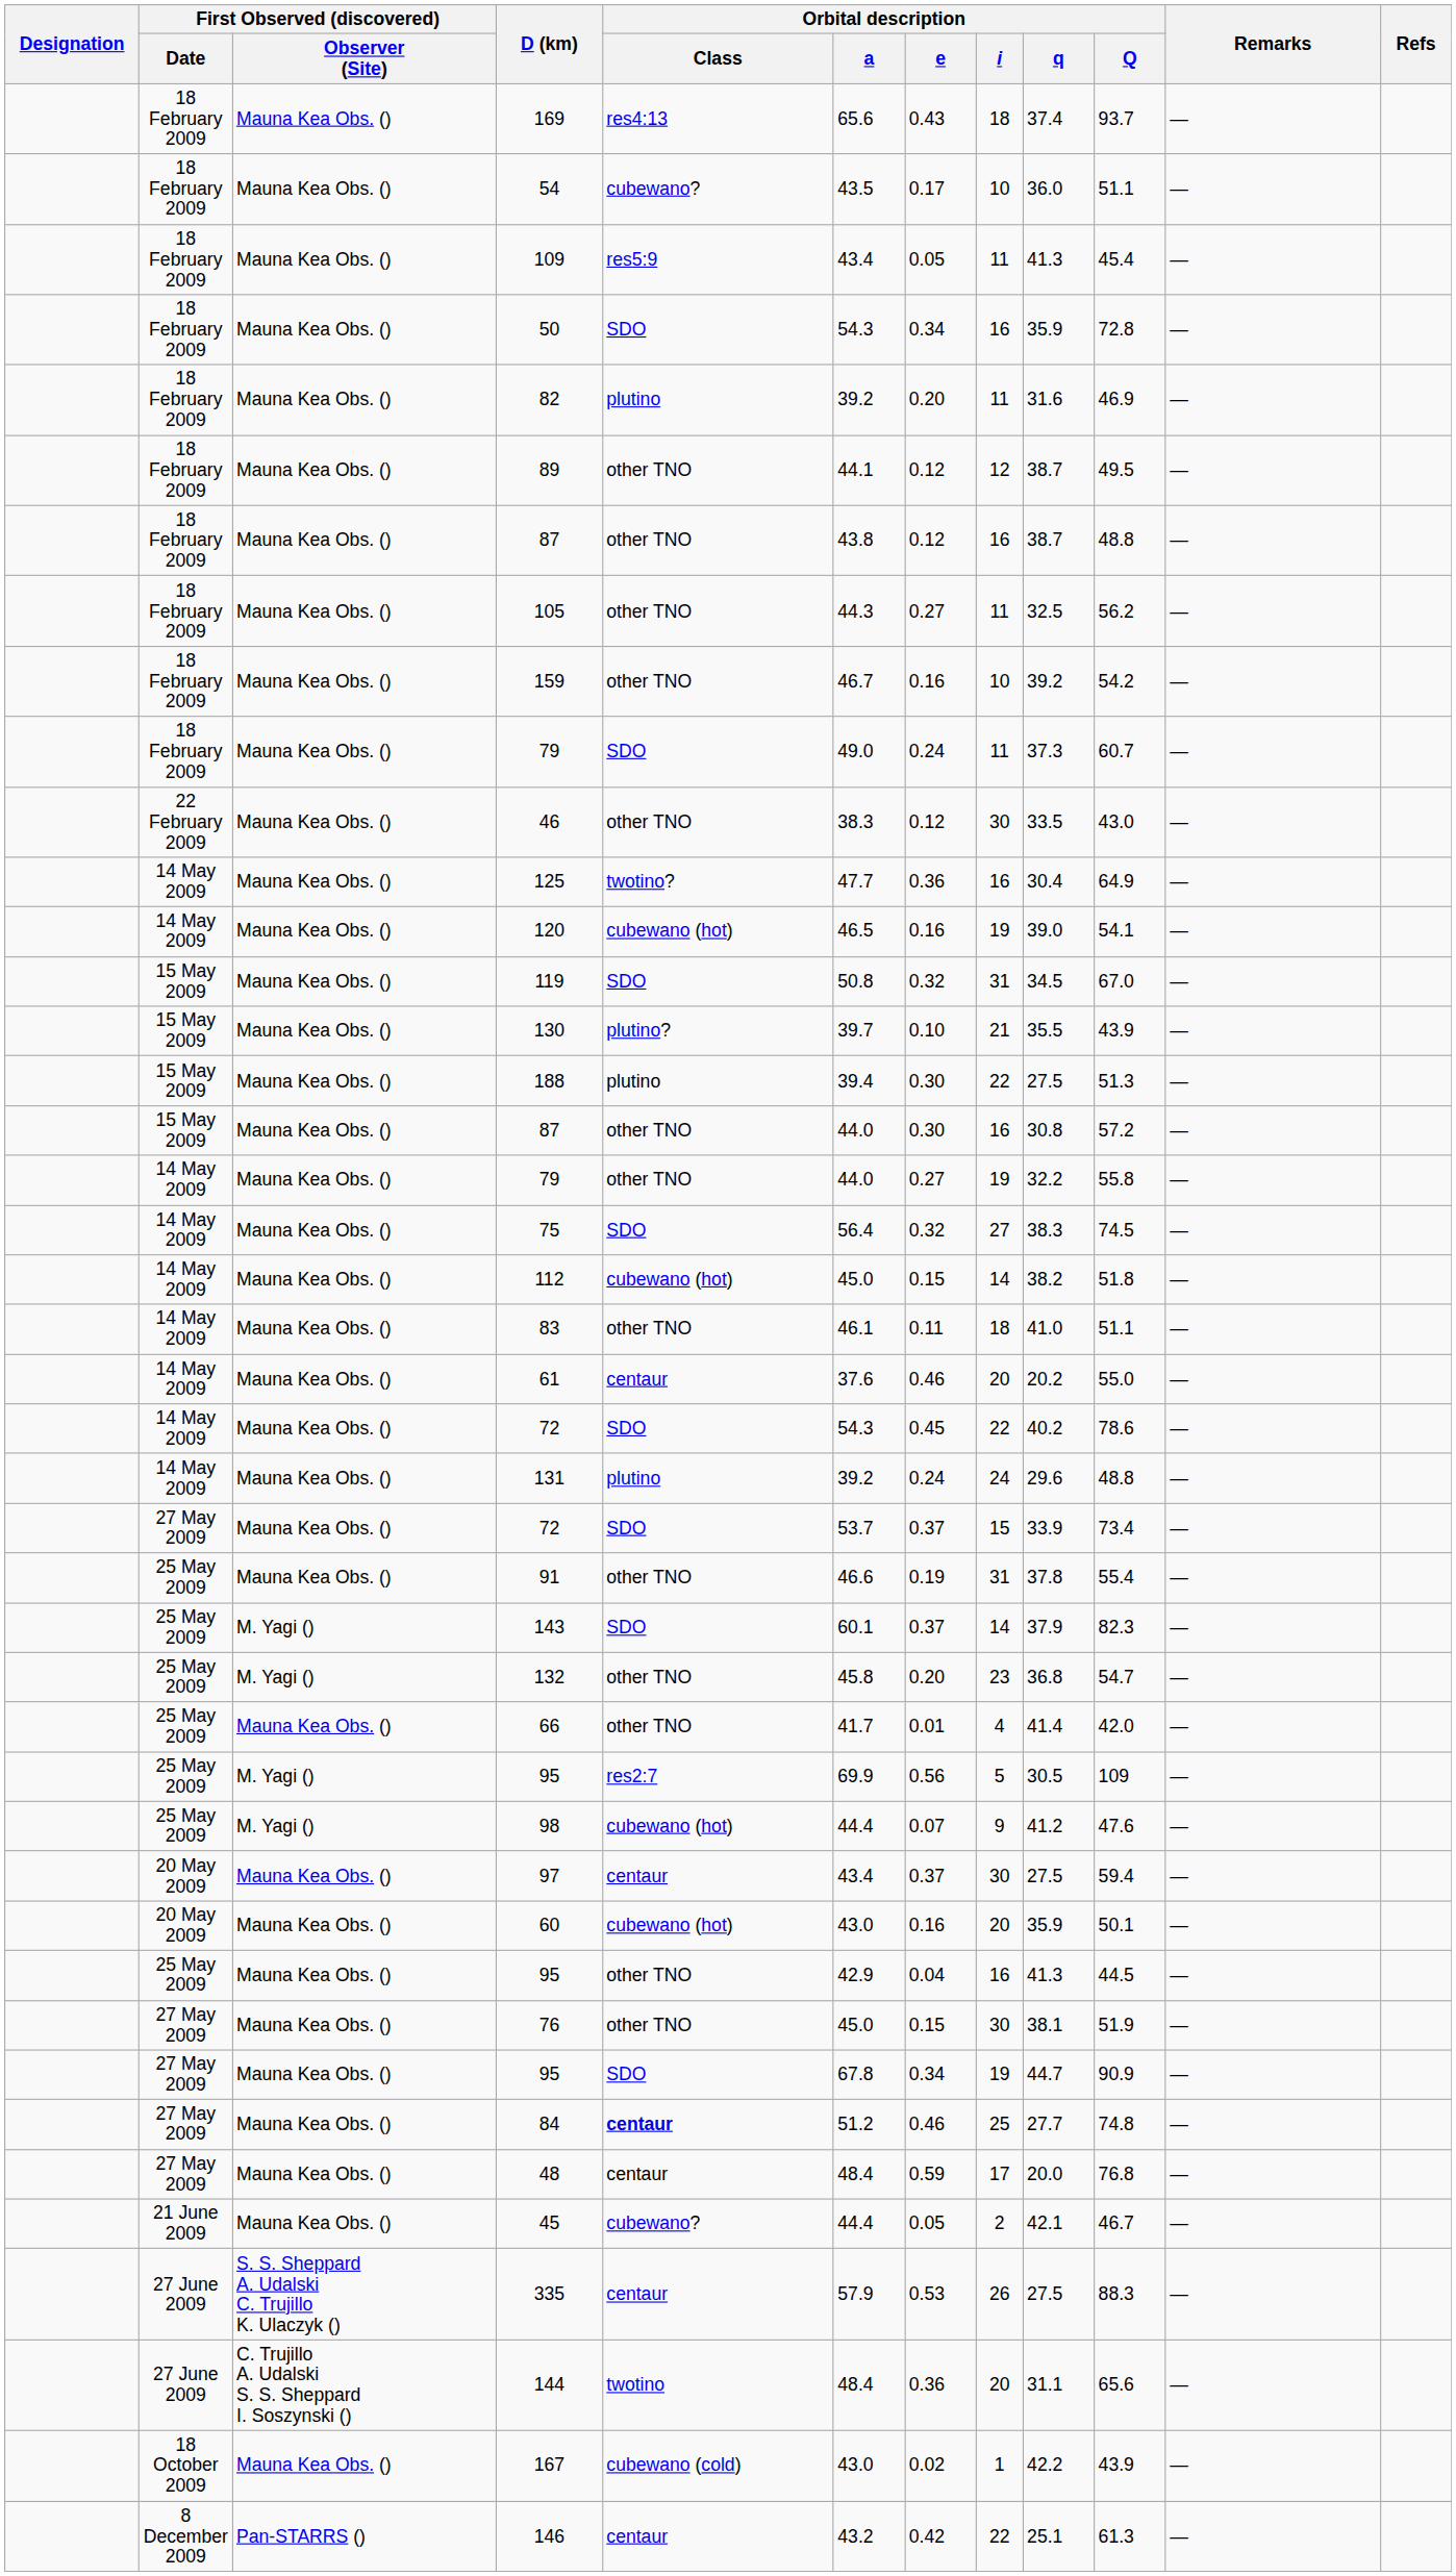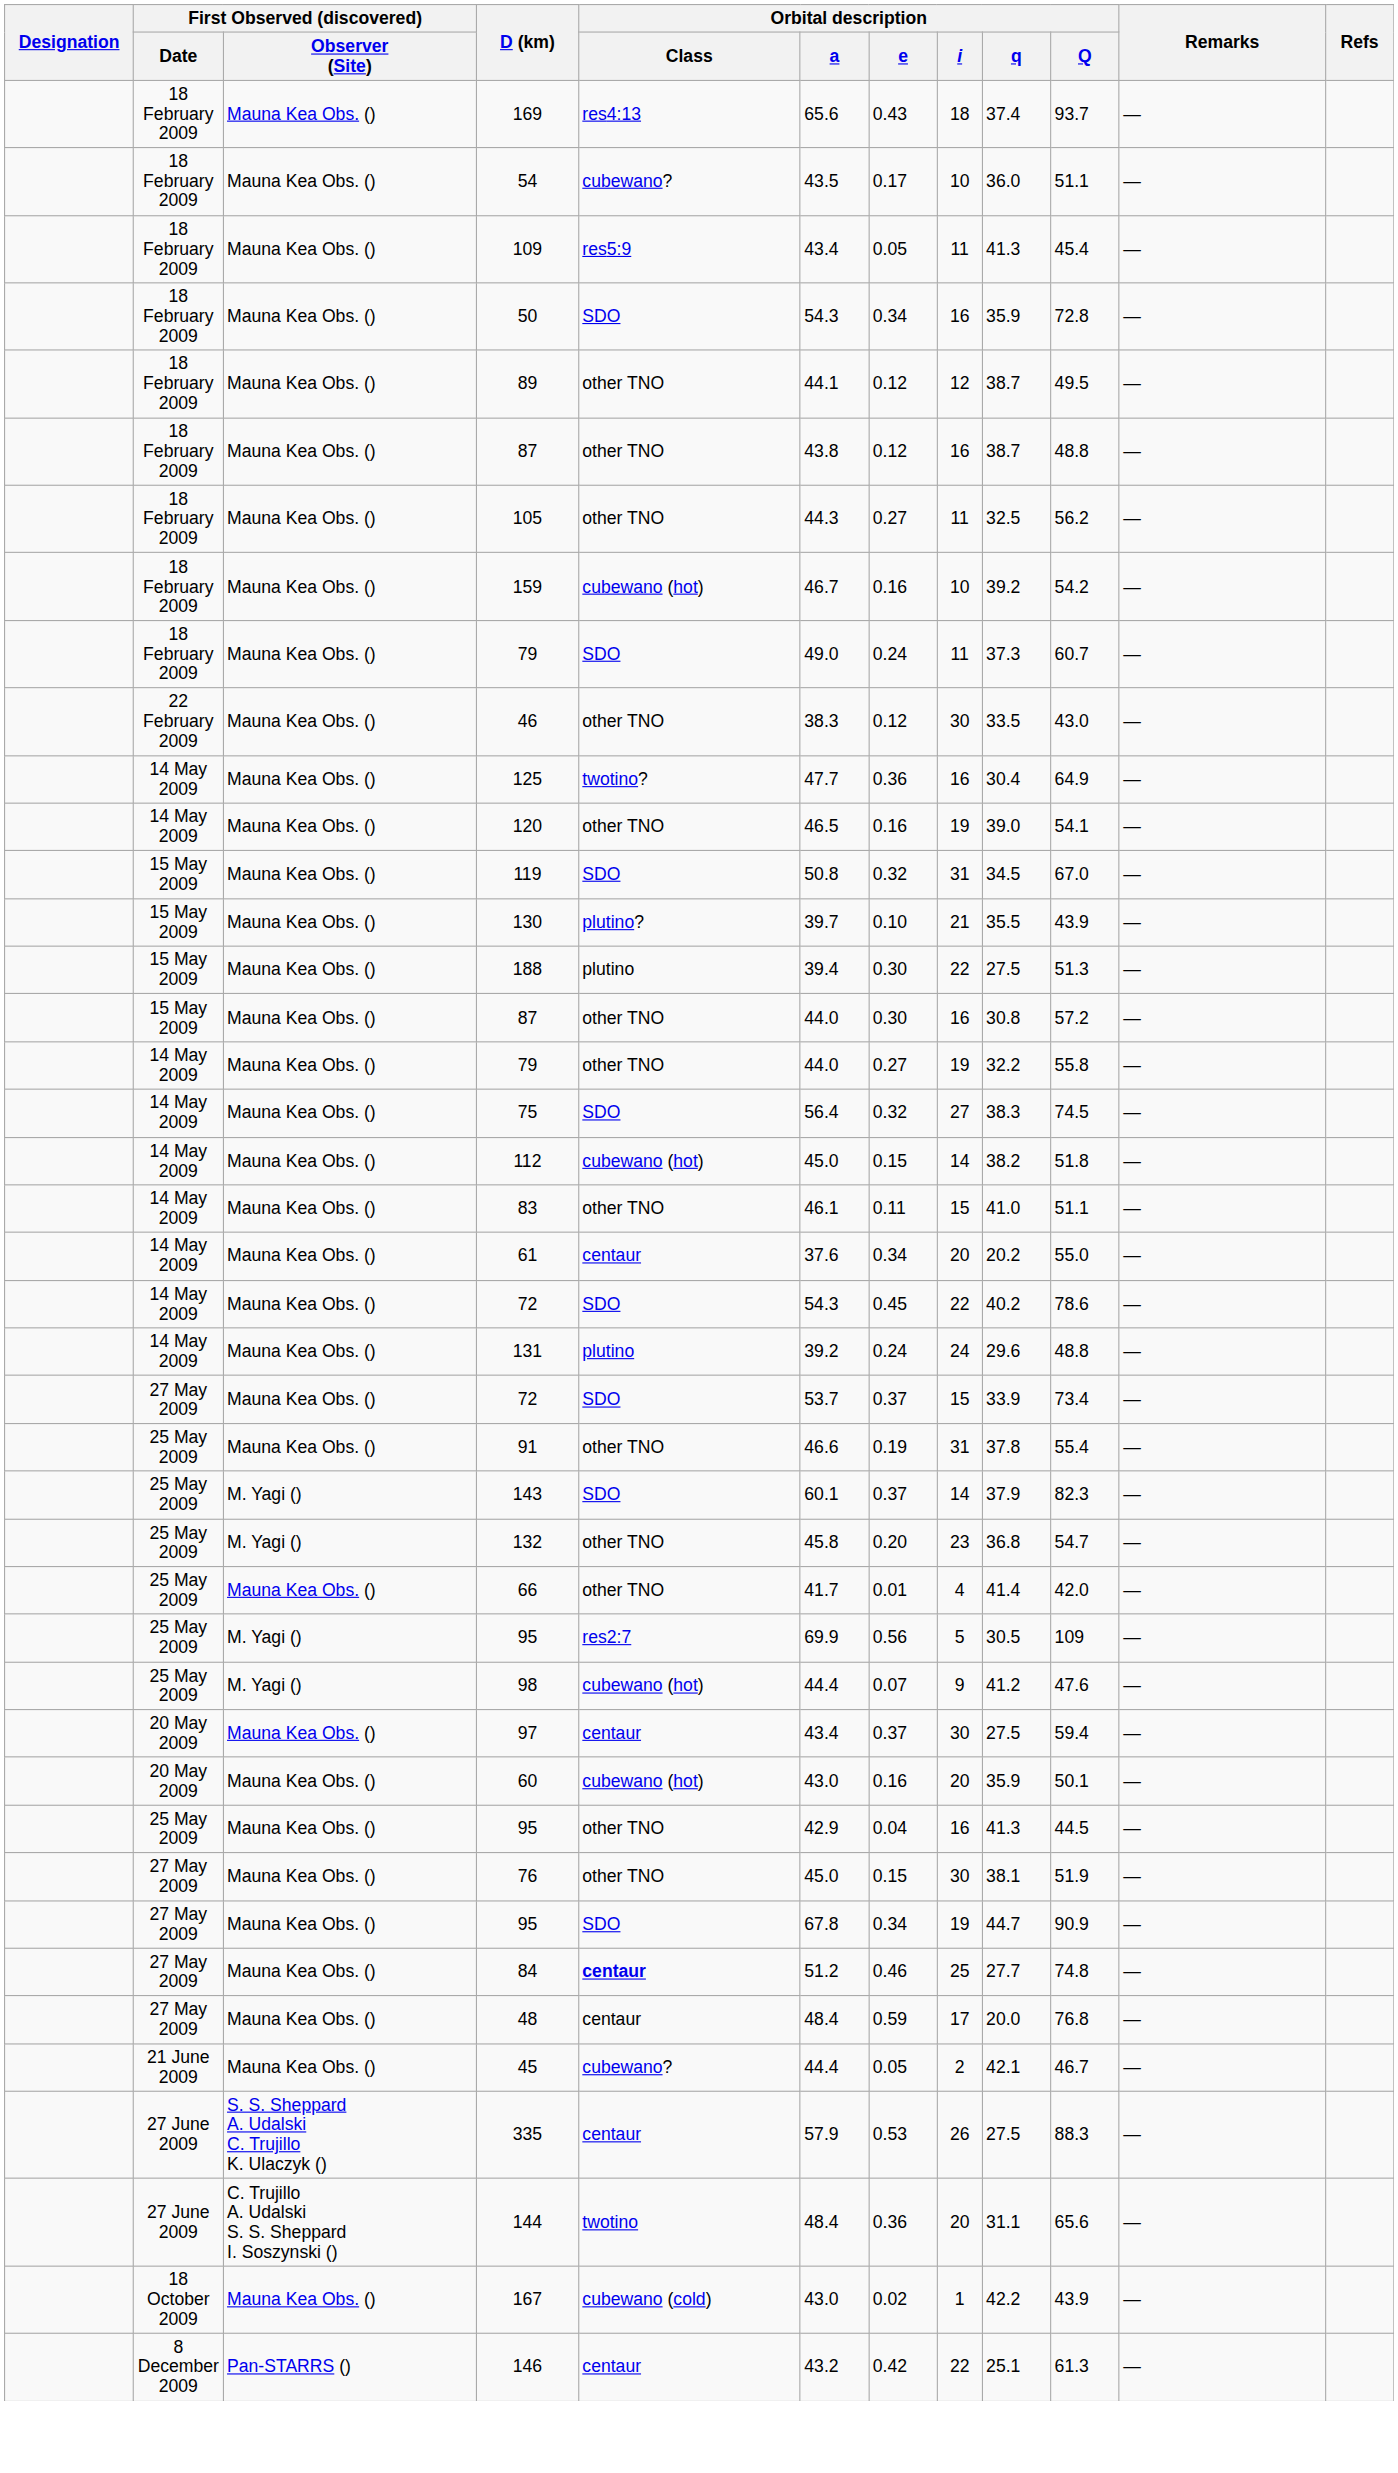- row: 18 February 2009 | Mauna Kea Obs. () | 82 | plutino | 39.2 | 0.20 | 11 | 31.6 | 46.9 | —
159 | Orbital description / Class: other TNO -> cubewano (hot)
120 | Orbital description / Class: cubewano (hot) -> other TNO
83 | Orbital description / i: 18 -> 15
61 | Orbital description / e: 0.46 -> 0.34
